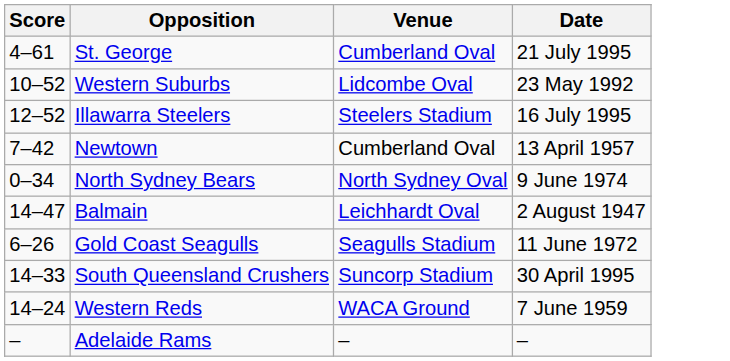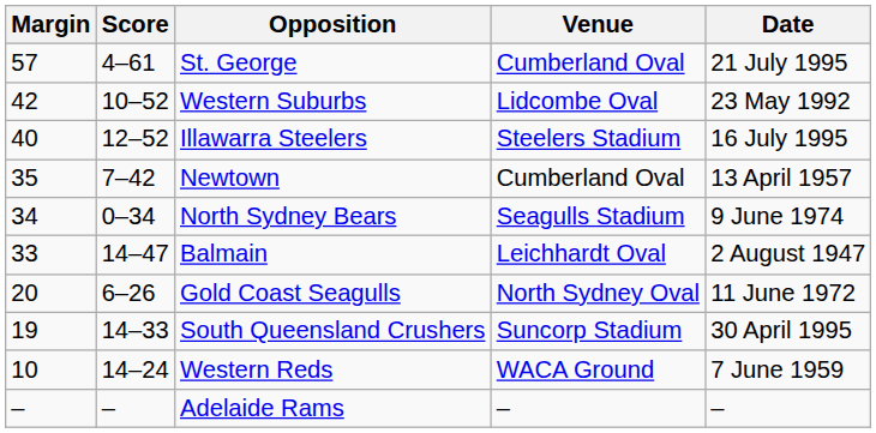+ column: Margin | 57 | 42 | 40 | 35 | 34 | 33 | 20 | 19 | 10 | –
North Sydney Bears | Venue: North Sydney Oval -> Seagulls Stadium
Gold Coast Seagulls | Venue: Seagulls Stadium -> North Sydney Oval
